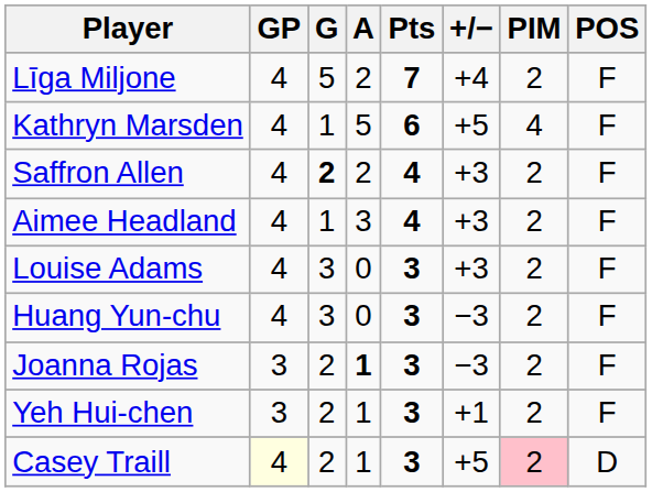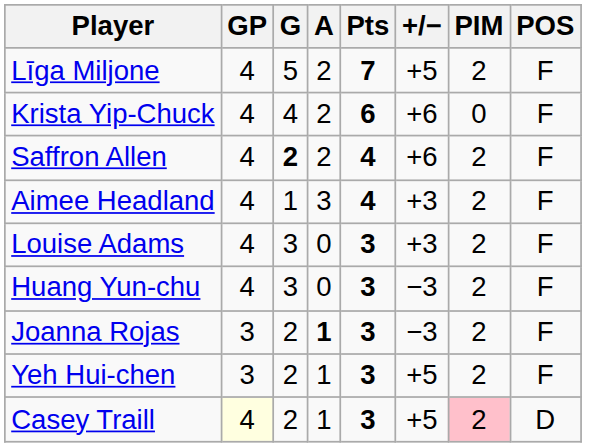Līga Miljone | +/−: +4 -> +5
+ row: Krista Yip-Chuck | 4 | 4 | 2 | 6 | +6 | 0 | F
- row: Kathryn Marsden | 4 | 1 | 5 | 6 | +5 | 4 | F
Saffron Allen | +/−: +3 -> +6
Yeh Hui-chen | +/−: +1 -> +5
